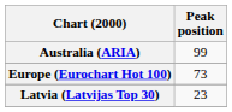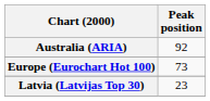Australia (ARIA) | Peak position: 99 -> 92
